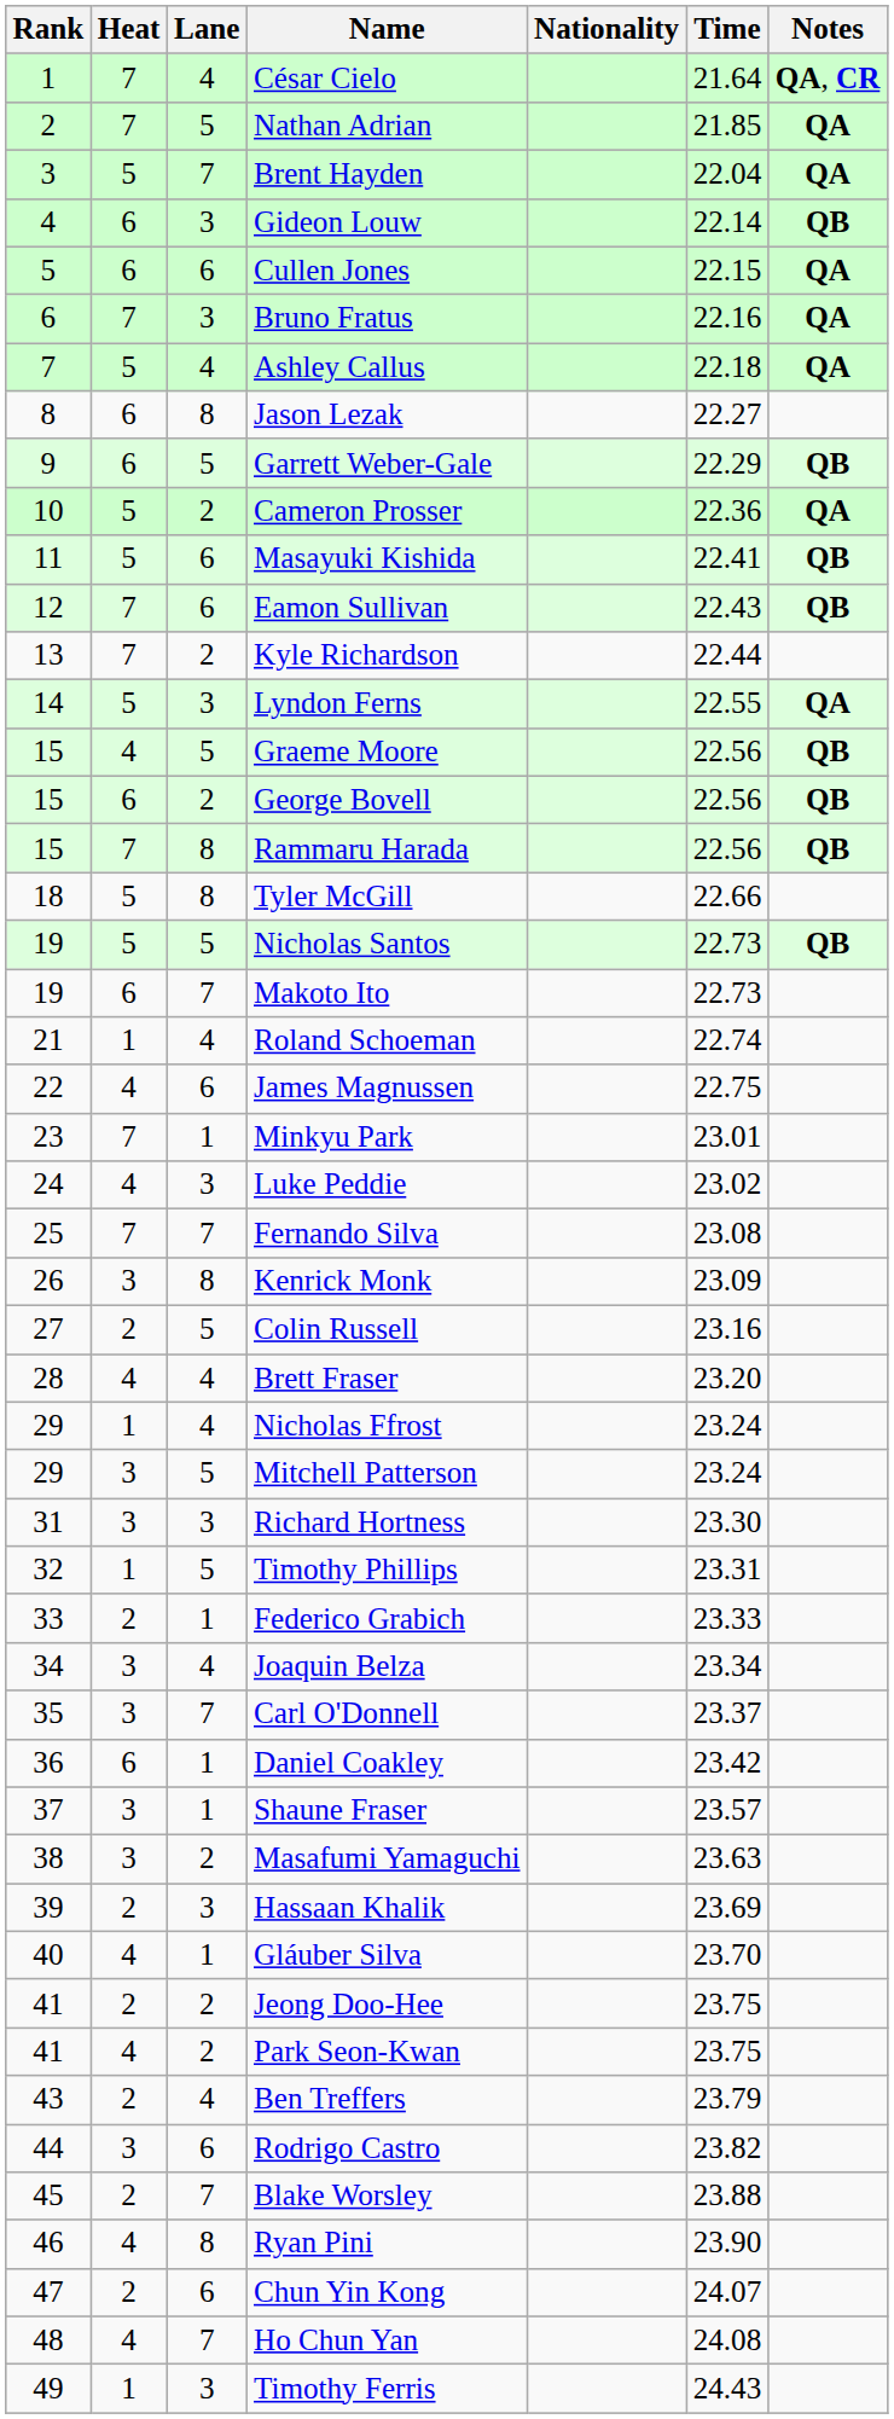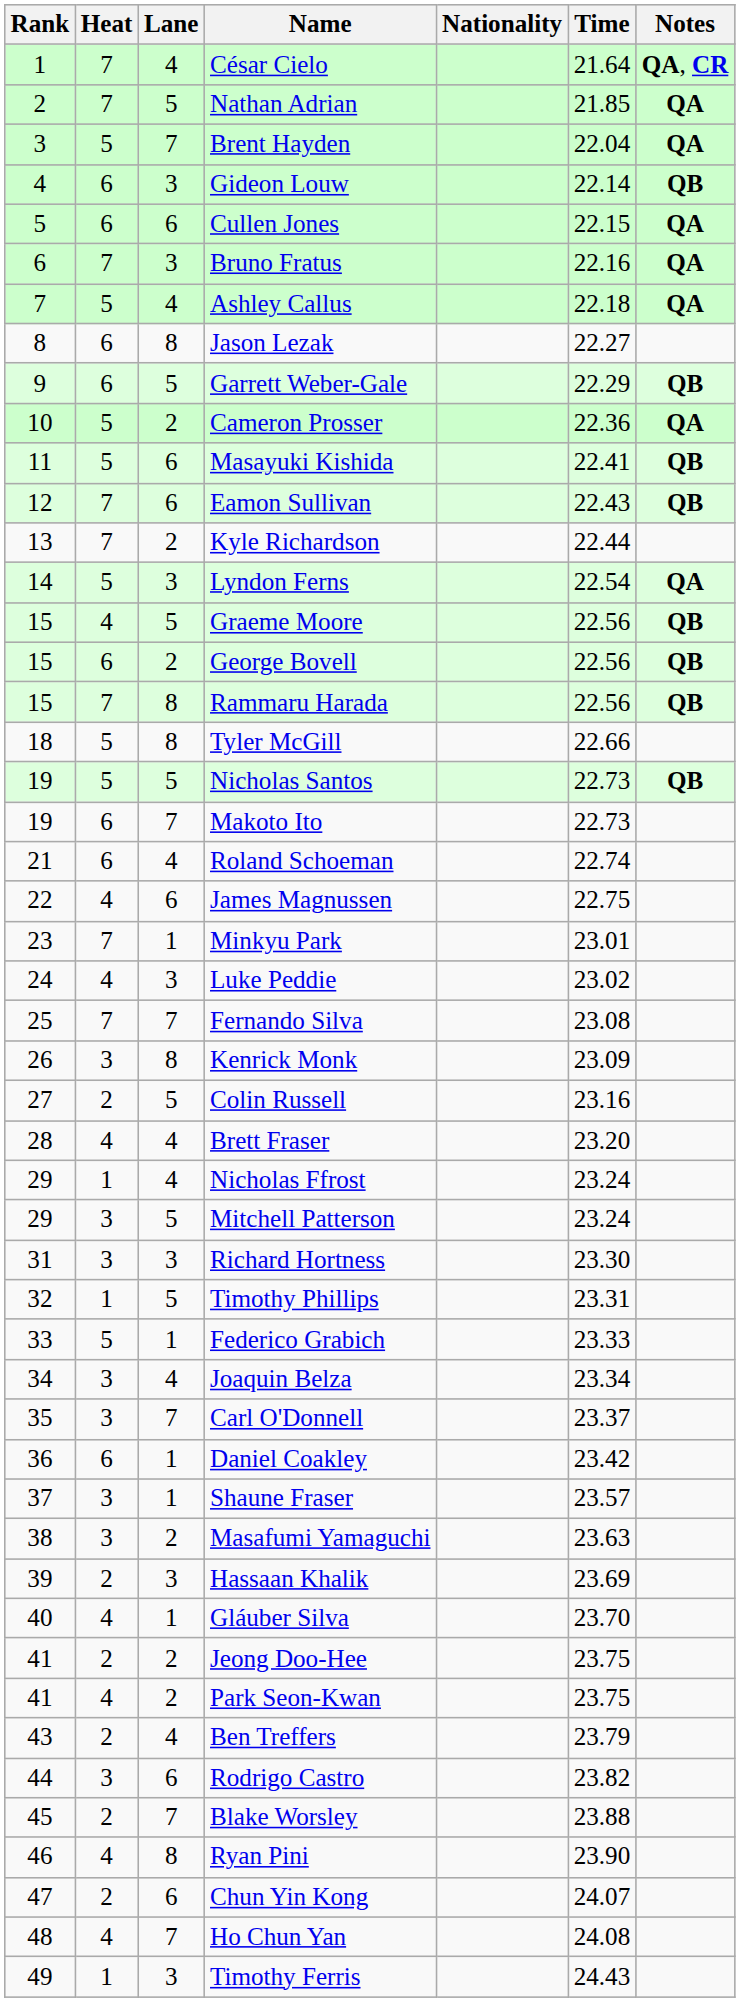Lyndon Ferns | Time: 22.55 -> 22.54
Roland Schoeman | Heat: 1 -> 6
Federico Grabich | Heat: 2 -> 5
